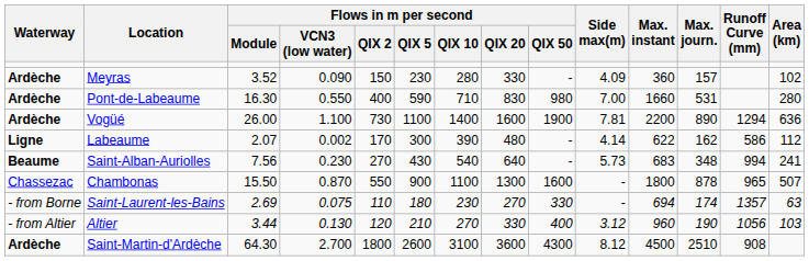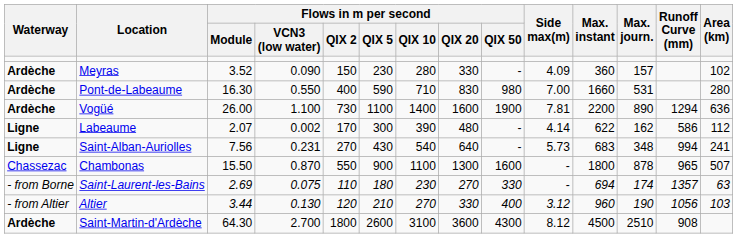Saint-Alban-Auriolles | Waterway: Beaume -> Ligne
Saint-Alban-Auriolles | Flows in m per second / VCN3 (low water): 0.230 -> 0.231
